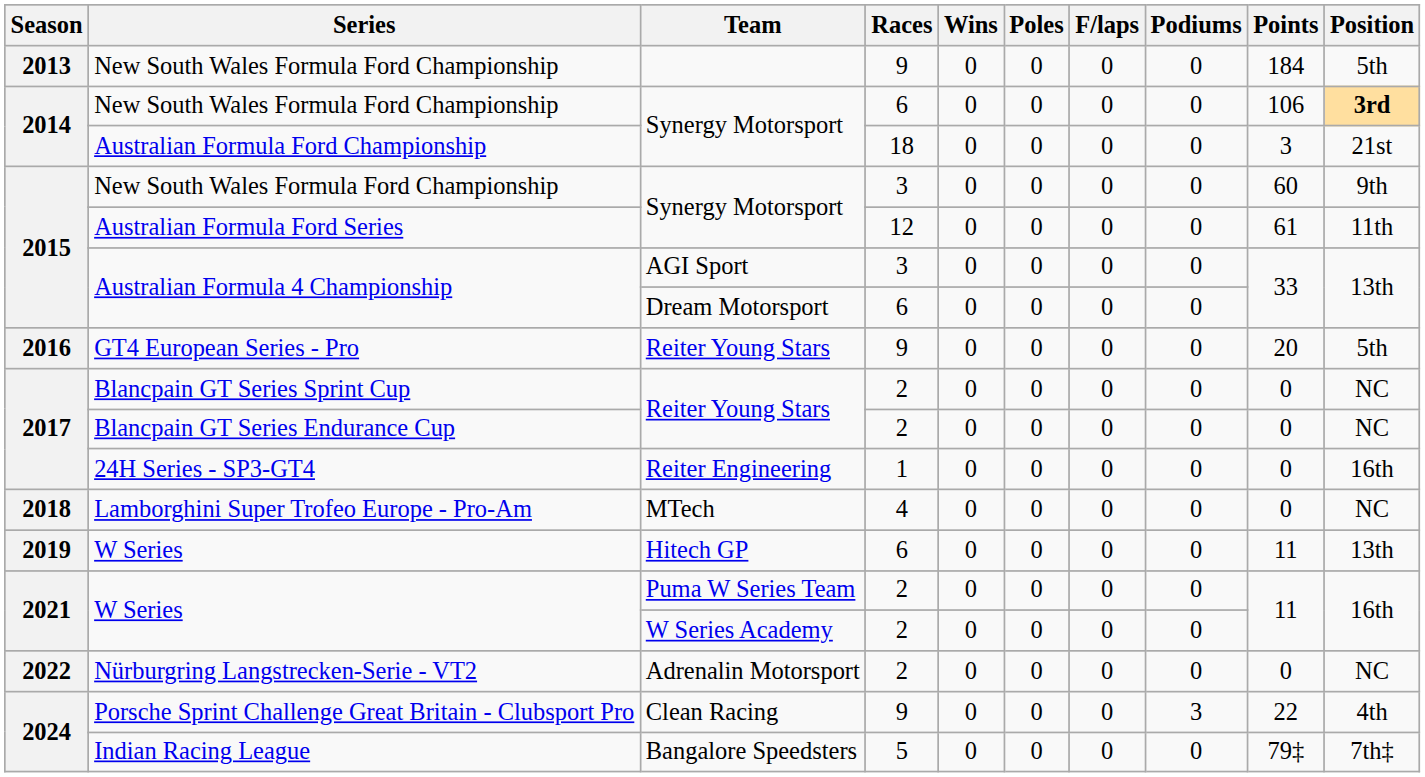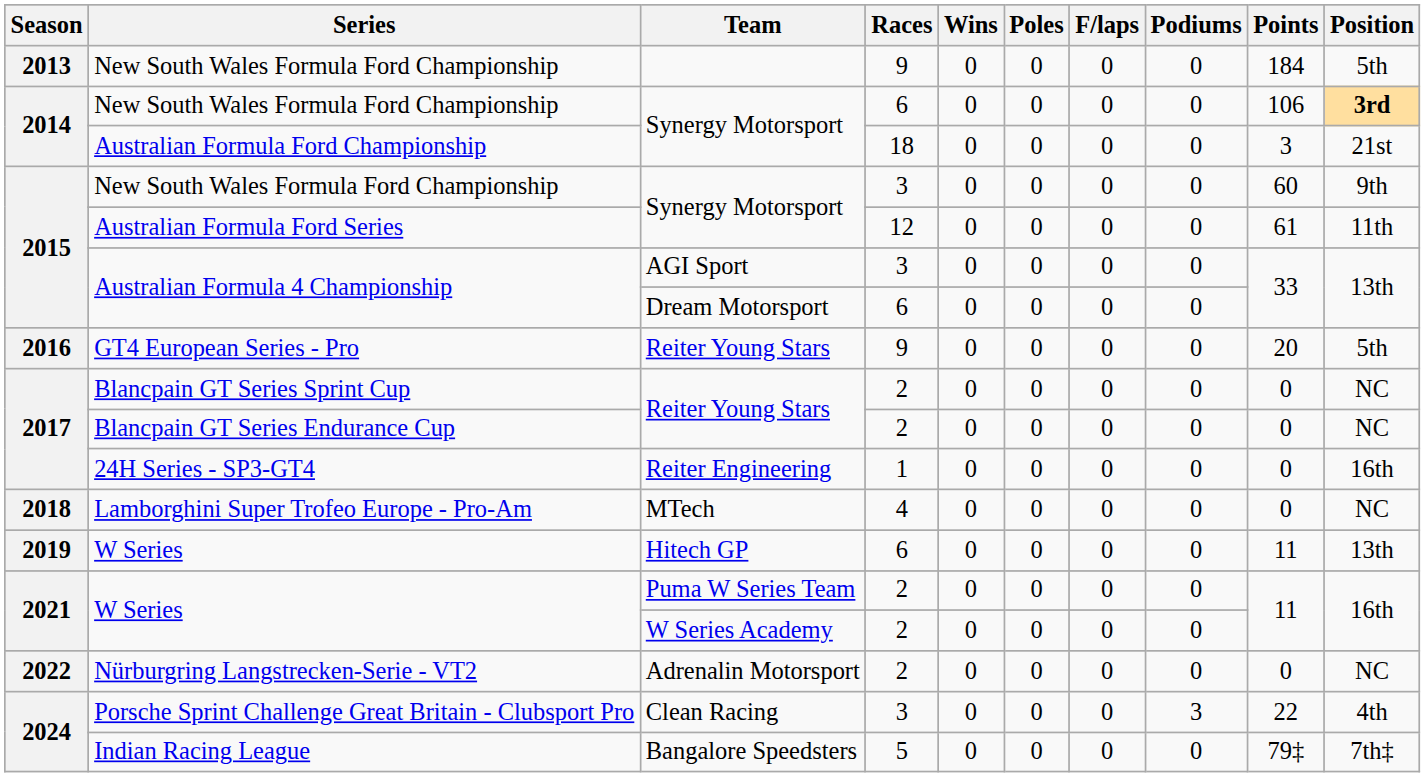Porsche Sprint Challenge Great Britain - Clubsport Pro | Races: 9 -> 3
